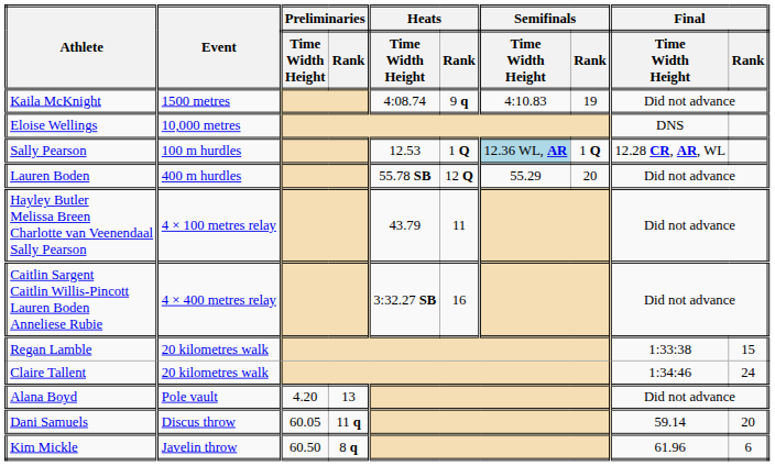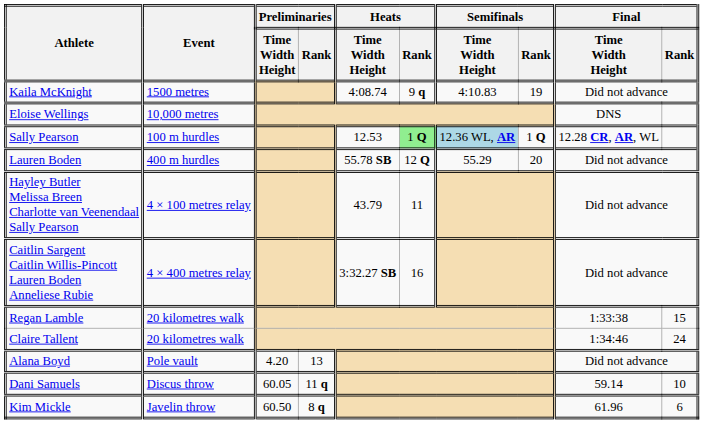Sally Pearson | Heats / Rank: no background -> lightgreen background
Dani Samuels | Final / Rank: 20 -> 10
